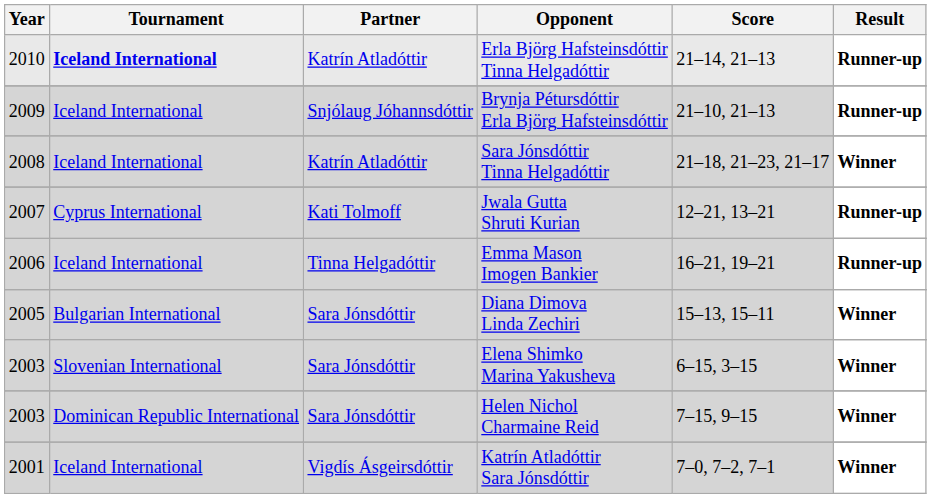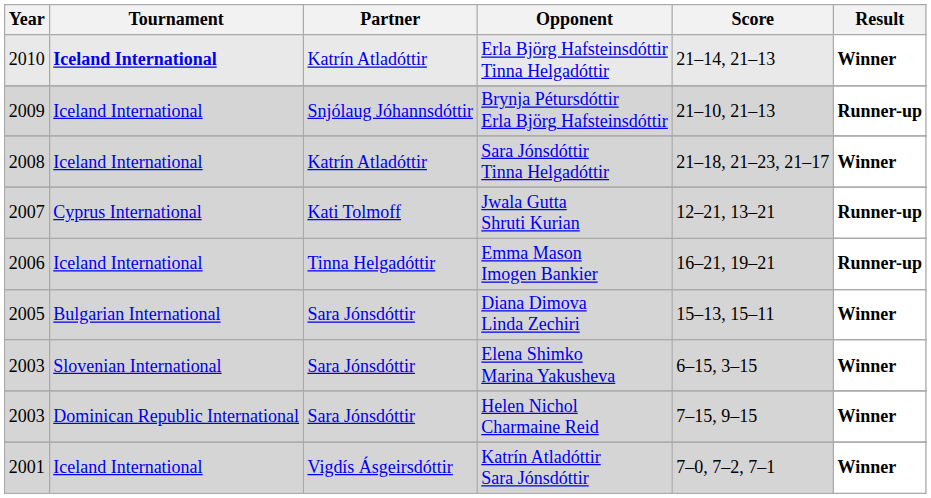Erla Björg Hafsteinsdóttir Tinna Helgadóttir | Result: Runner-up -> Winner
